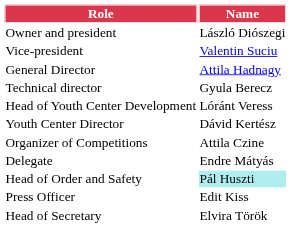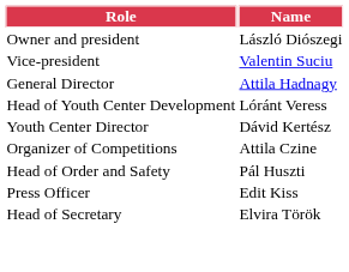- row: Technical director | Gyula Berecz
- row: Delegate | Endre Mátyás
Head of Order and Safety | Name: paleturquoise background -> no background
